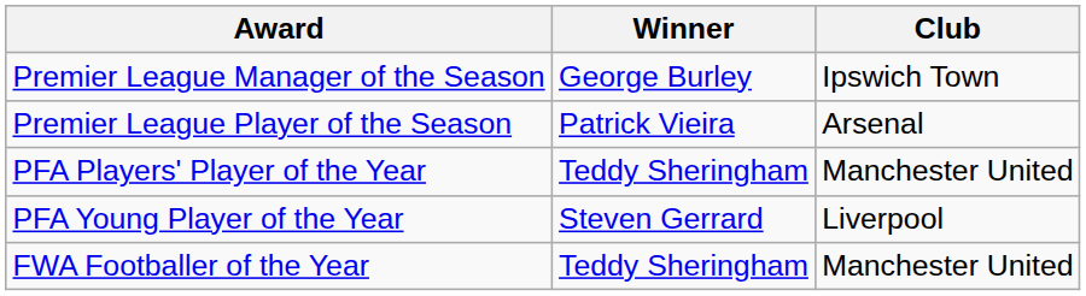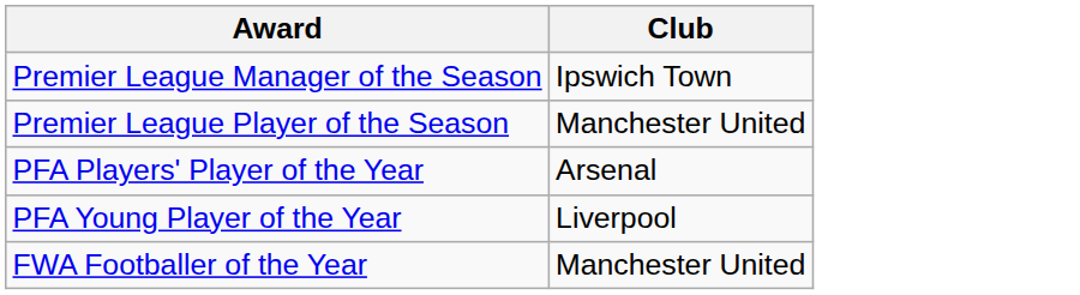- column: Winner | George Burley | Patrick Vieira | Teddy Sheringham | Steven Gerrard | Teddy Sheringham
Premier League Player of the Season | Club: Arsenal -> Manchester United
PFA Players' Player of the Year | Club: Manchester United -> Arsenal
